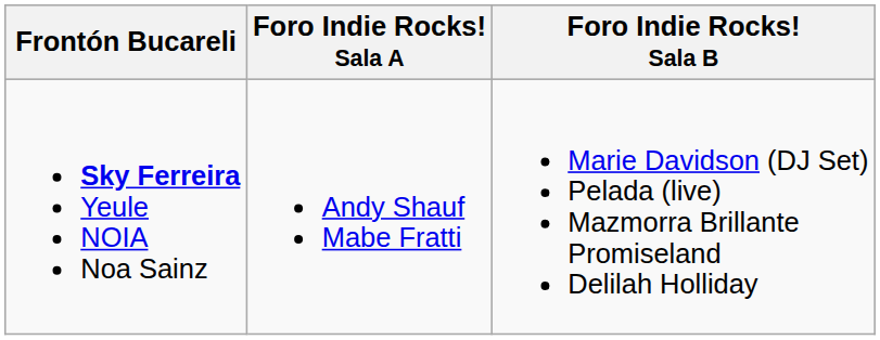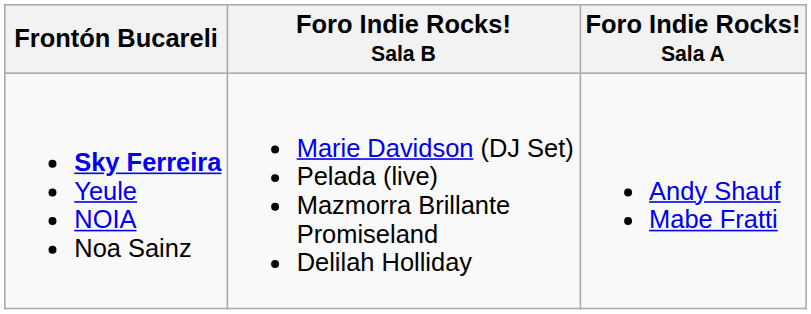columns swapped: Foro Indie Rocks! Sala A <-> Foro Indie Rocks! Sala B
